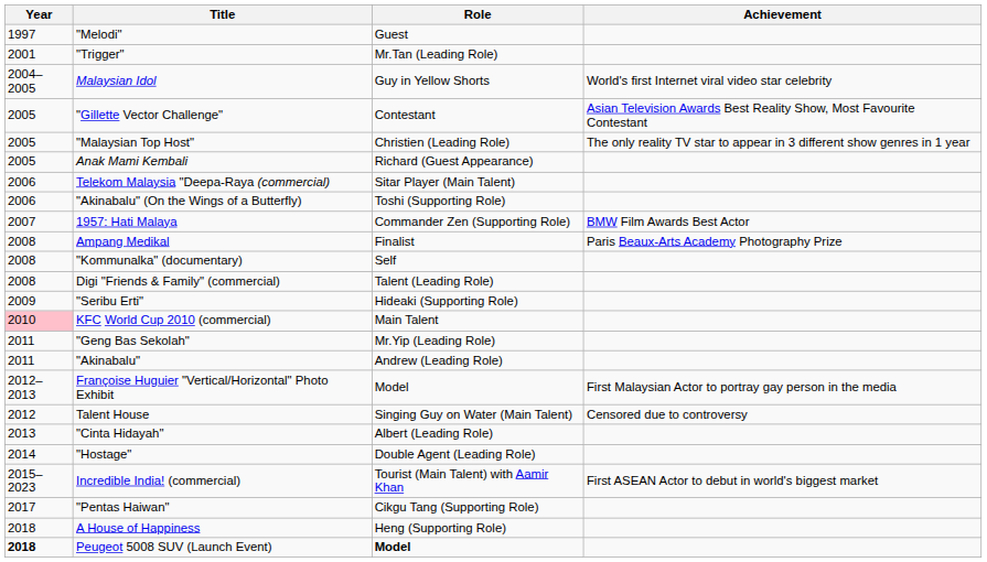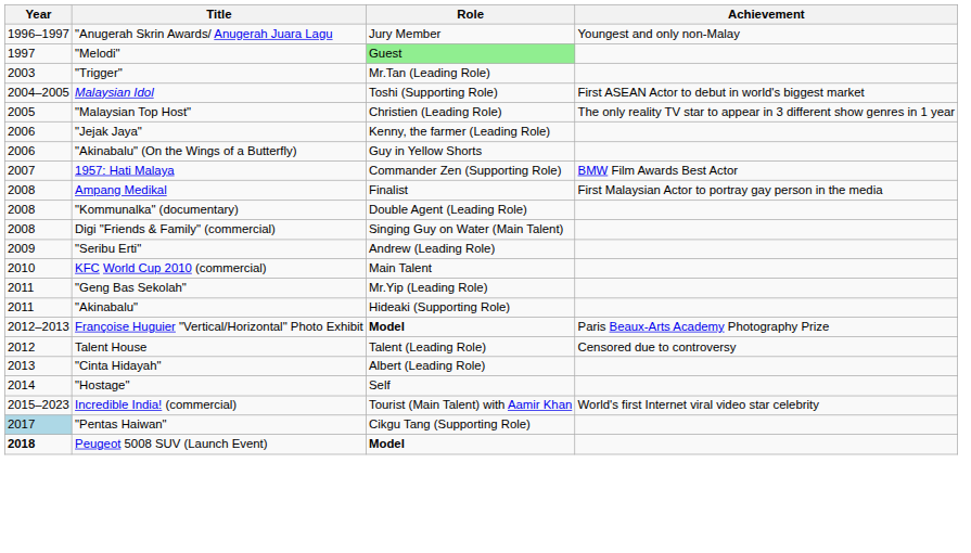+ row: 1996–1997 | "Anugerah Skrin Awards/ Anugerah Juara Lagu | Jury Member | Youngest and only non-Malay
"Melodi" | Role: no background -> lightgreen background
"Trigger" | Year: 2001 -> 2003
Malaysian Idol | Role: Guy in Yellow Shorts -> Toshi (Supporting Role)
Malaysian Idol | Achievement: World's first Internet viral video star celebrity -> First ASEAN Actor to debut in world's biggest market
- row: 2005 | "Gillette Vector Challenge" | Contestant | Asian Television Awards Best Reality Show, Most Favourite Contestant
- row: 2005 | Anak Mami Kembali | Richard (Guest Appearance)
- row: 2006 | Telekom Malaysia "Deepa-Raya (commercial) | Sitar Player (Main Talent)
+ row: 2006 | "Jejak Jaya" | Kenny, the farmer (Leading Role)
"Akinabalu" (On the Wings of a Butterfly) | Role: Toshi (Supporting Role) -> Guy in Yellow Shorts
Ampang Medikal | Achievement: Paris Beaux-Arts Academy Photography Prize -> First Malaysian Actor to portray gay person in the media
"Kommunalka" (documentary) | Role: Self -> Double Agent (Leading Role)
Digi "Friends & Family" (commercial) | Role: Talent (Leading Role) -> Singing Guy on Water (Main Talent)
"Seribu Erti" | Role: Hideaki (Supporting Role) -> Andrew (Leading Role)
KFC World Cup 2010 (commercial) | Year: pink background -> no background
"Akinabalu" | Role: Andrew (Leading Role) -> Hideaki (Supporting Role)
Françoise Huguier "Vertical/Horizontal" Photo Exhibit | Role: normal -> bold
Françoise Huguier "Vertical/Horizontal" Photo Exhibit | Achievement: First Malaysian Actor to portray gay person in the media -> Paris Beaux-Arts Academy Photography Prize
Talent House | Role: Singing Guy on Water (Main Talent) -> Talent (Leading Role)
"Hostage" | Role: Double Agent (Leading Role) -> Self
Incredible India! (commercial) | Achievement: First ASEAN Actor to debut in world's biggest market -> World's first Internet viral video star celebrity
"Pentas Haiwan" | Year: no background -> lightblue background
- row: 2018 | A House of Happiness | Heng (Supporting Role)
